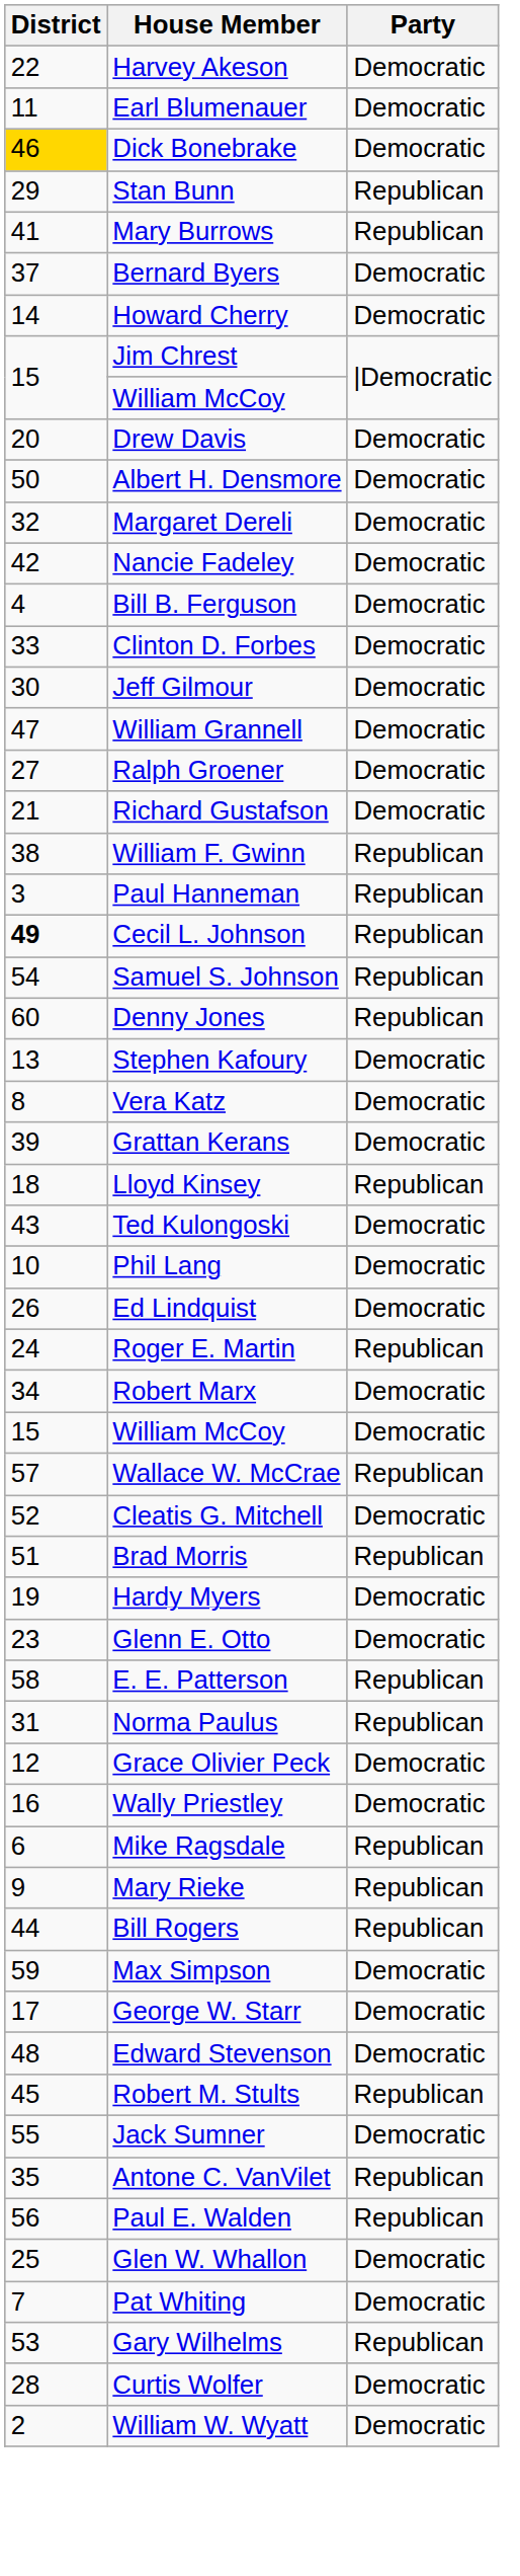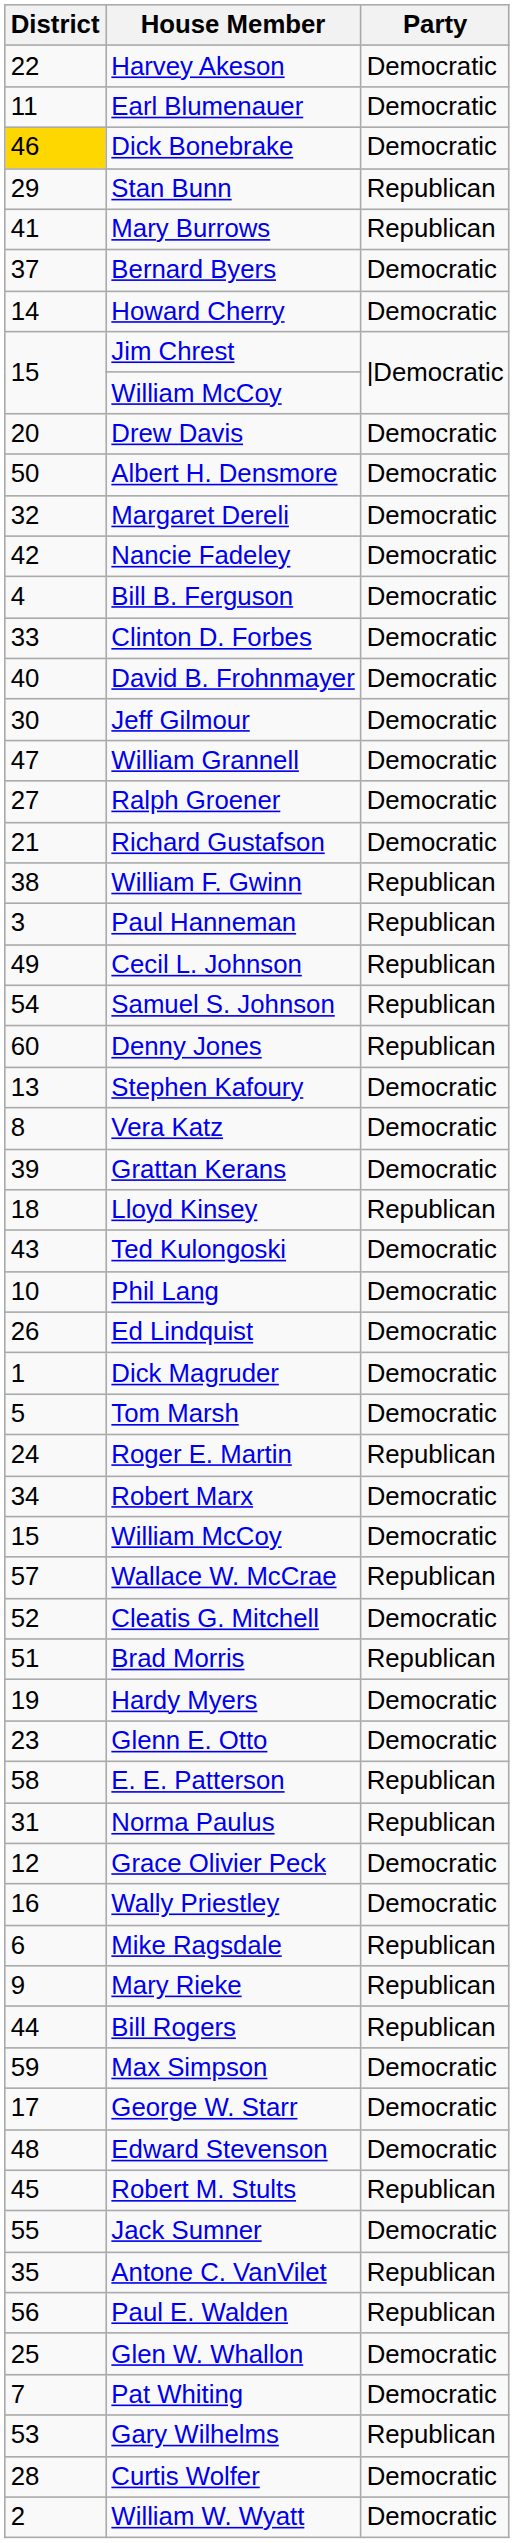+ row: 40 | David B. Frohnmayer | Democratic
Cecil L. Johnson | District: bold -> normal
+ row: 1 | Dick Magruder | Democratic
+ row: 5 | Tom Marsh | Democratic
